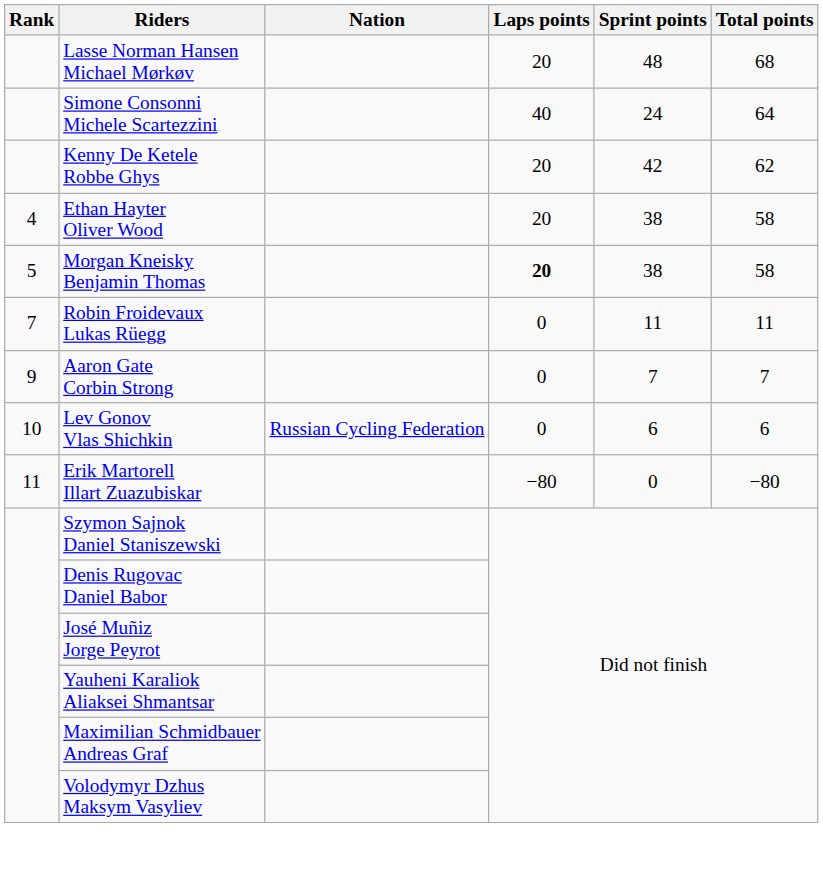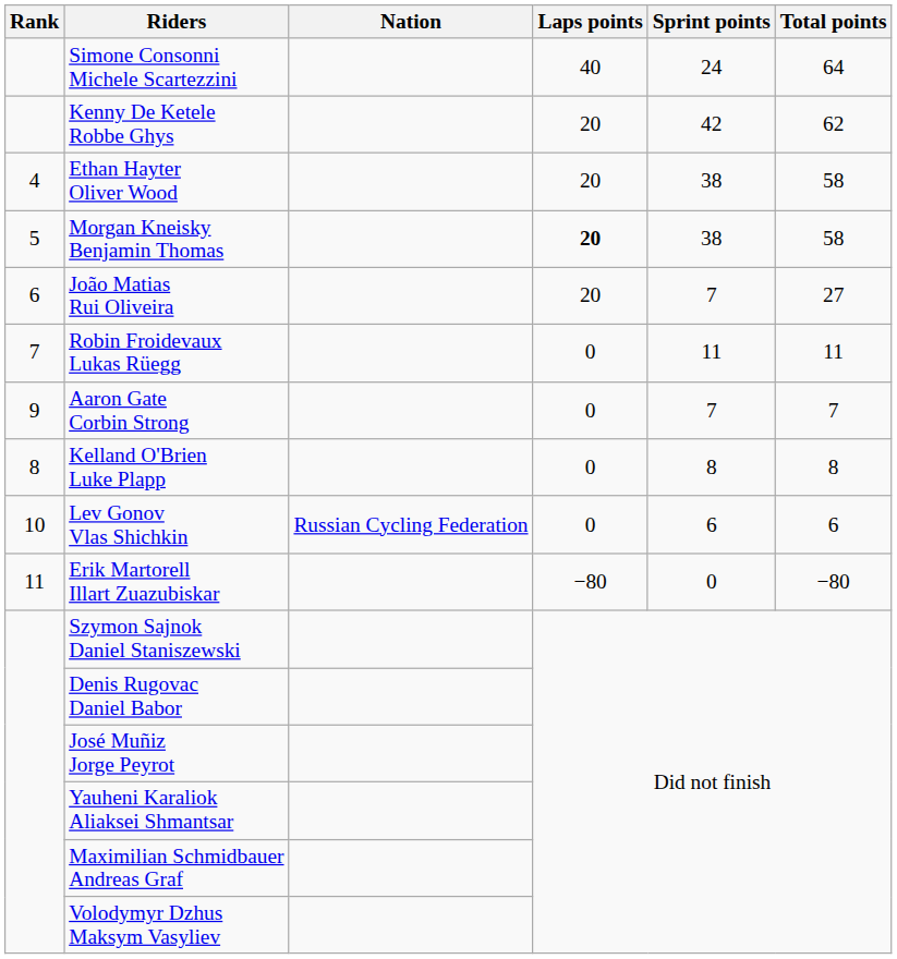- row: Lasse Norman Hansen Michael Mørkøv | 20 | 48 | 68
+ row: 6 | João Matias Rui Oliveira | 20 | 7 | 27
+ row: 8 | Kelland O'Brien Luke Plapp | 0 | 8 | 8
